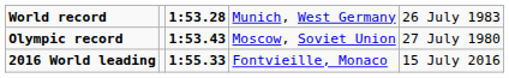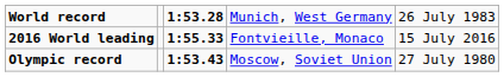rows swapped: Olympic record <-> 2016 World leading
